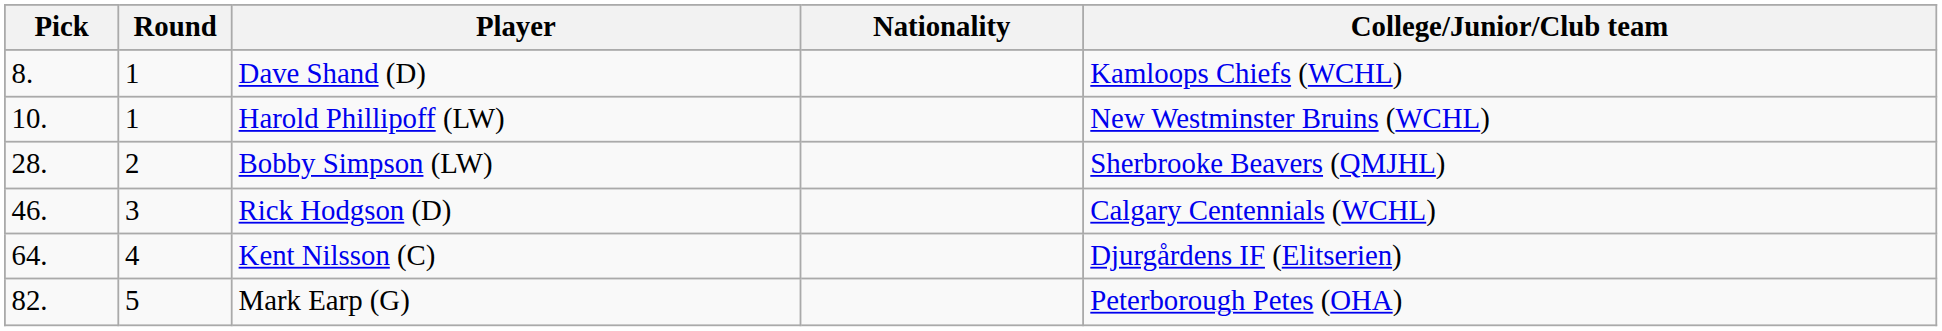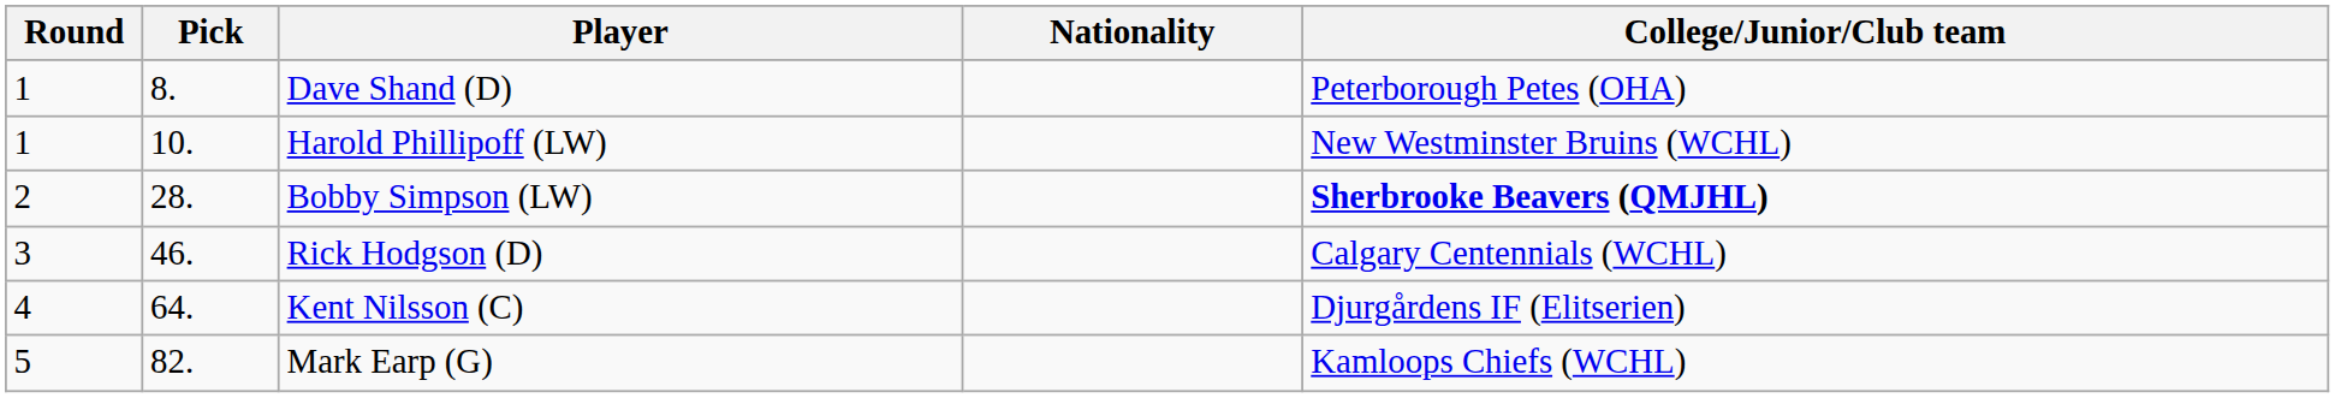columns swapped: Round <-> Pick
Dave Shand (D) | College/Junior/Club team: Kamloops Chiefs (WCHL) -> Peterborough Petes (OHA)
Bobby Simpson (LW) | College/Junior/Club team: normal -> bold
Mark Earp (G) | College/Junior/Club team: Peterborough Petes (OHA) -> Kamloops Chiefs (WCHL)
